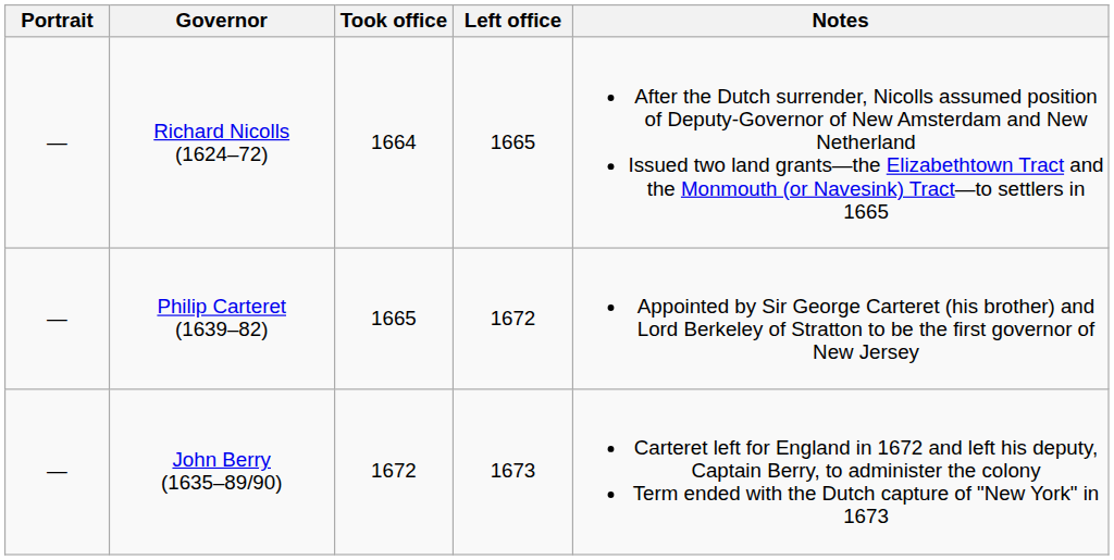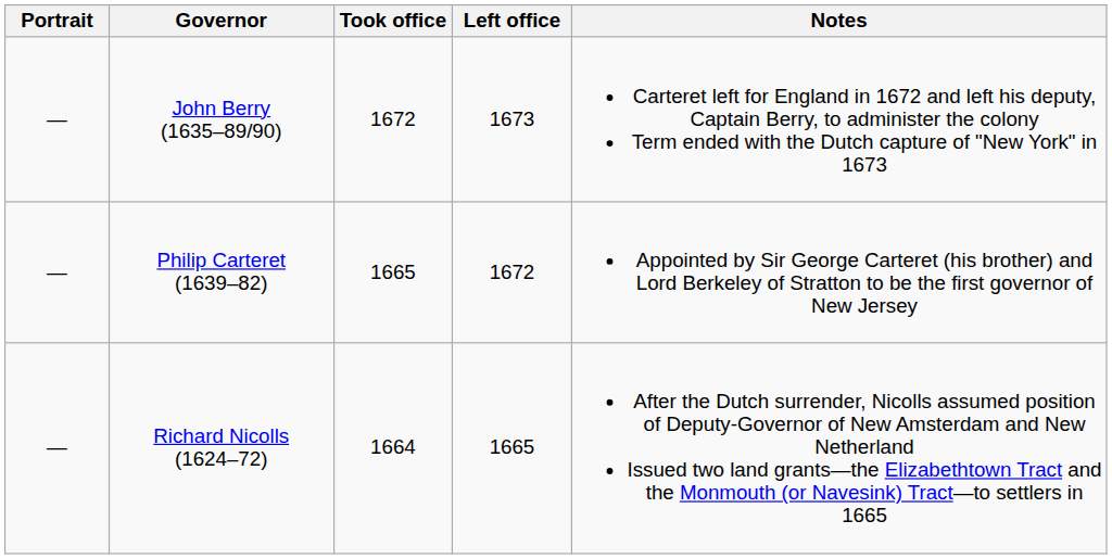rows swapped: Richard Nicolls (1624–72) <-> John Berry (1635–89/90)
